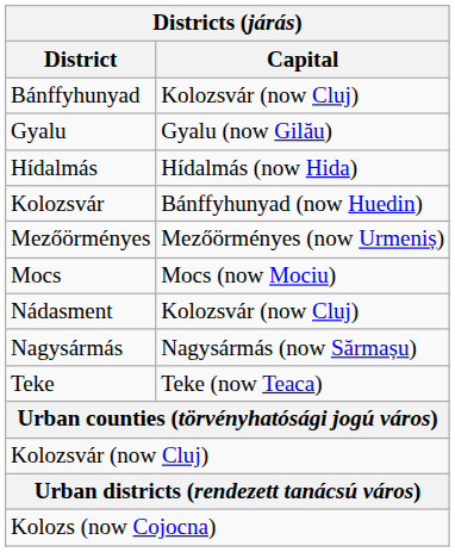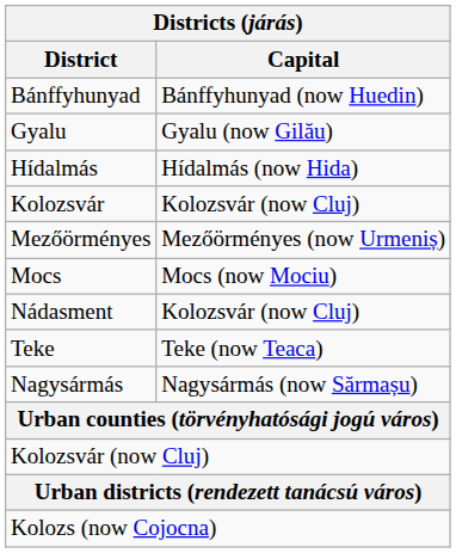Bánffyhunyad | Capital: Kolozsvár (now Cluj) -> Bánffyhunyad (now Huedin)
Kolozsvár | Capital: Bánffyhunyad (now Huedin) -> Kolozsvár (now Cluj)
rows swapped: Nagysármás <-> Teke
